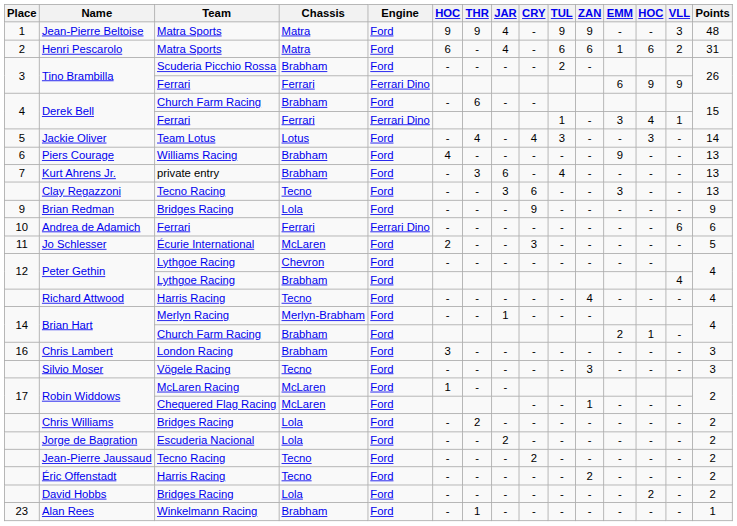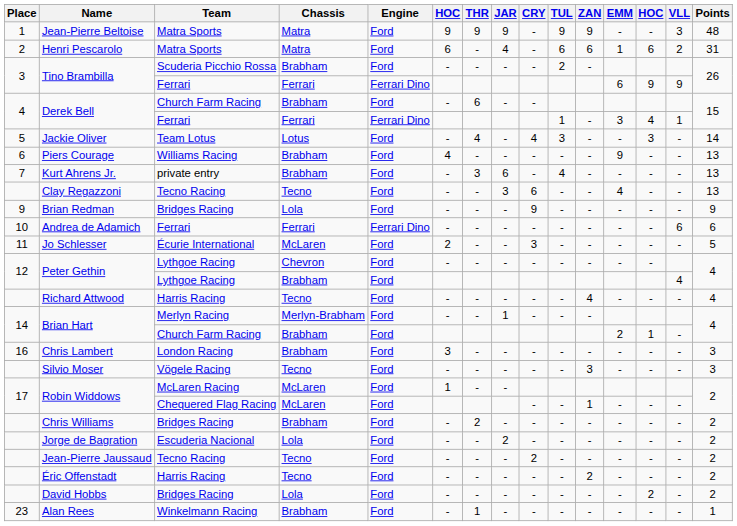Jean-Pierre Beltoise | JAR: 4 -> 9
Clay Regazzoni | EMM: 3 -> 4
Chris Williams | Chassis: Lola -> Brabham
